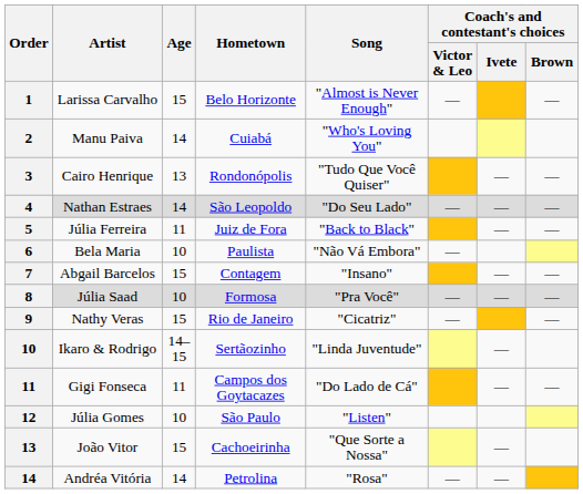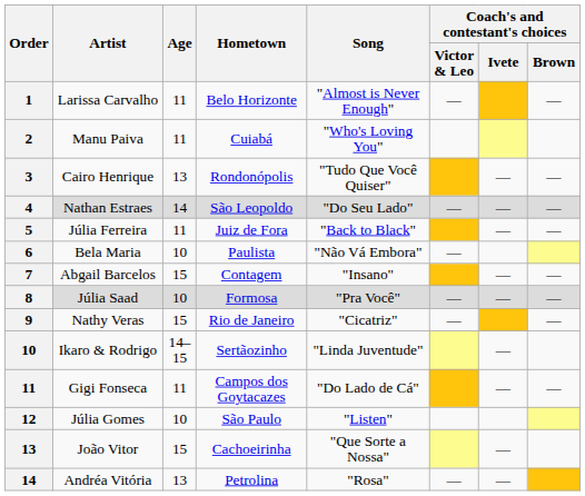Larissa Carvalho | Age: 15 -> 11
Manu Paiva | Age: 14 -> 11
Andréa Vitória | Age: 14 -> 13
